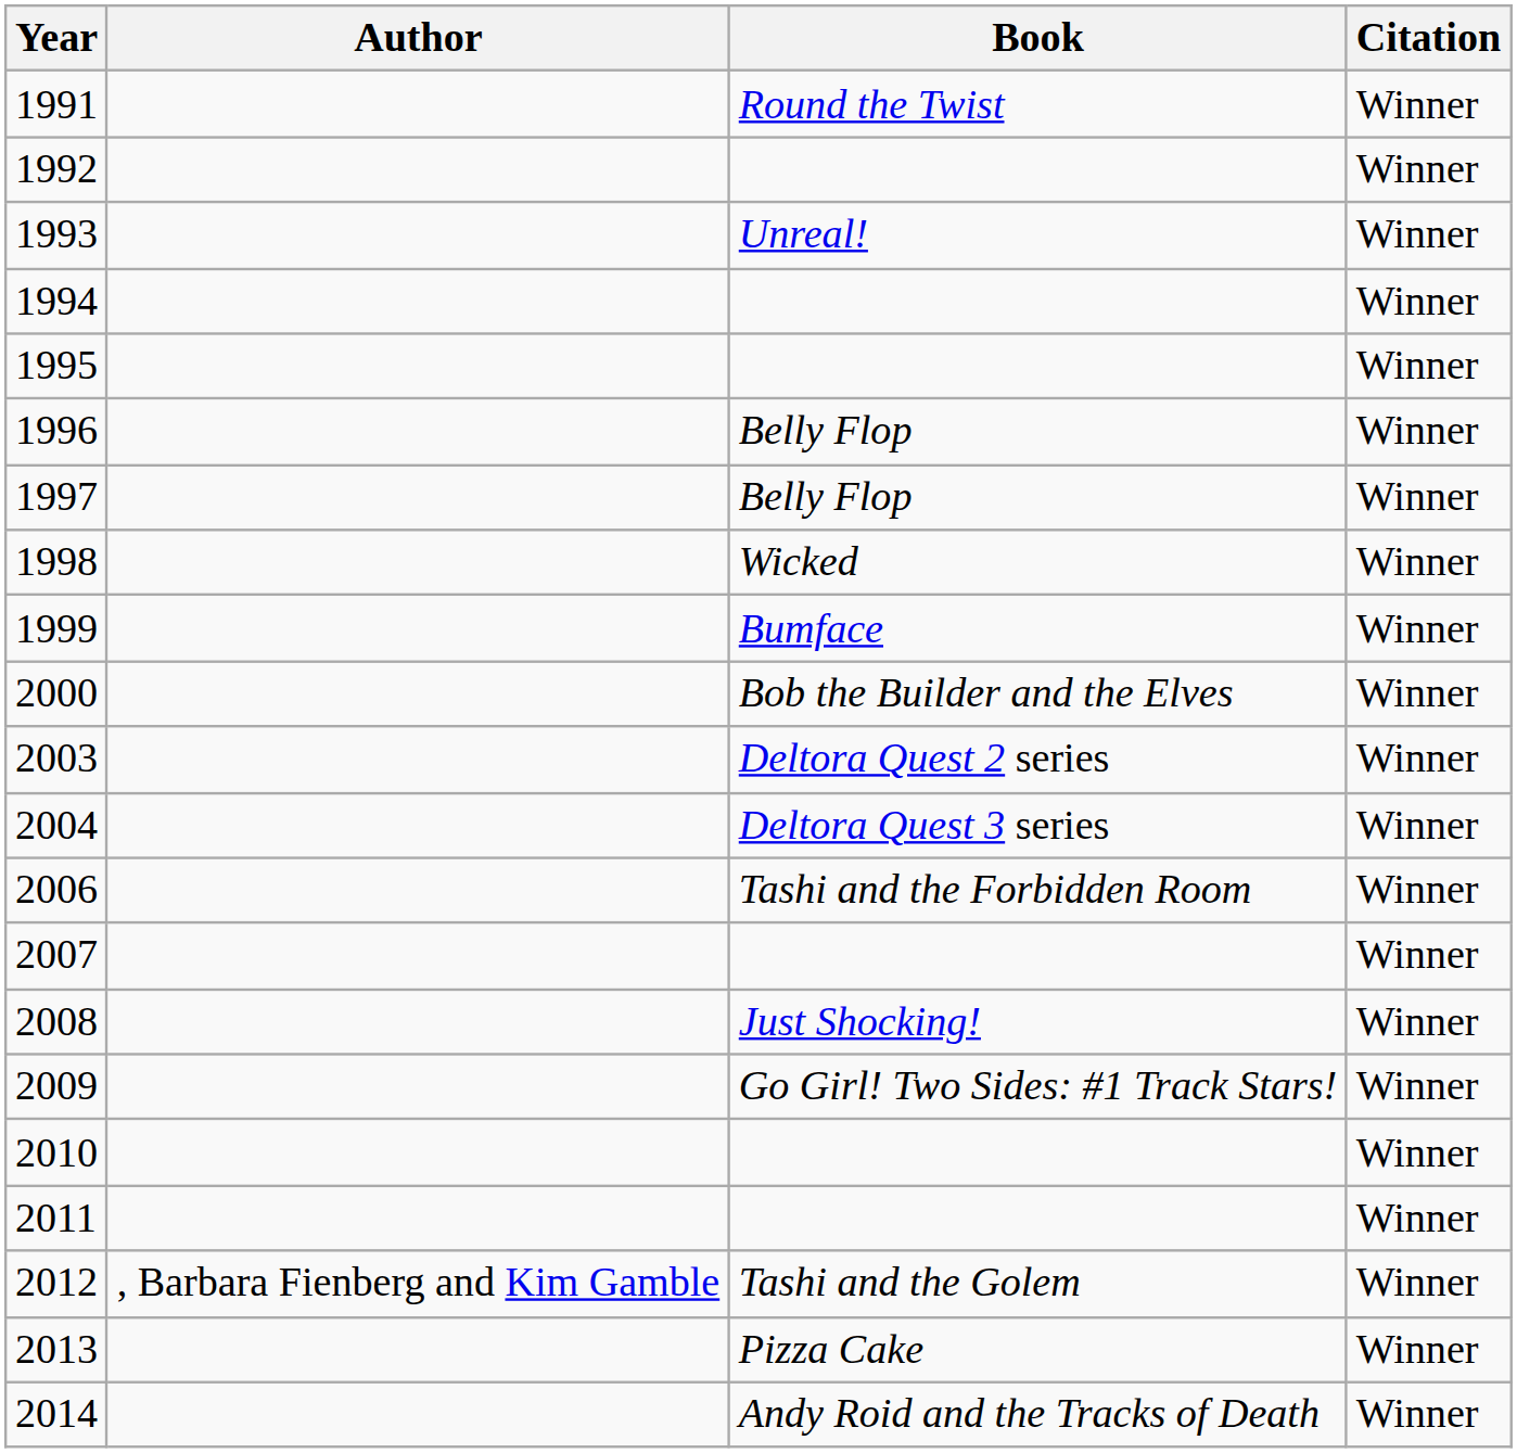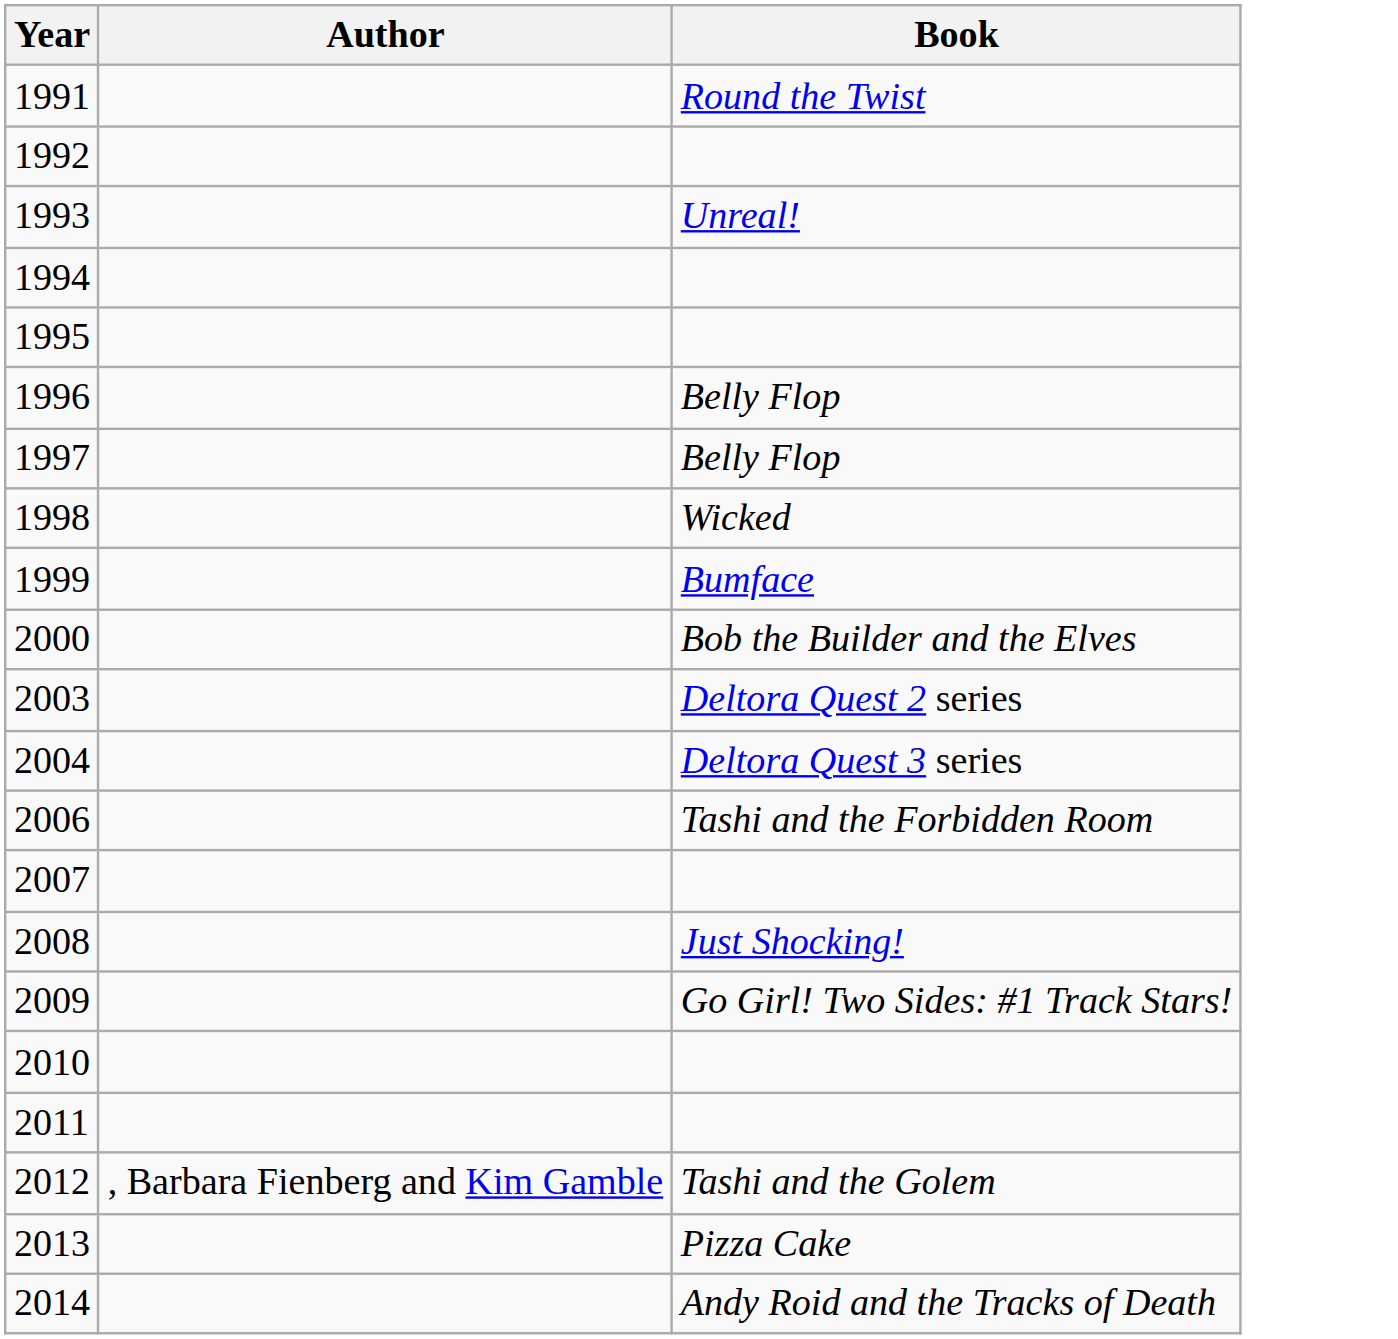- column: Citation | Winner | Winner | Winner | Winner | Winner | Winner | Winner | Winner | Winner | Winner | Winner | Winner | Winner | Winner | Winner | Winner | Winner | Winner | Winner | Winner | Winner
